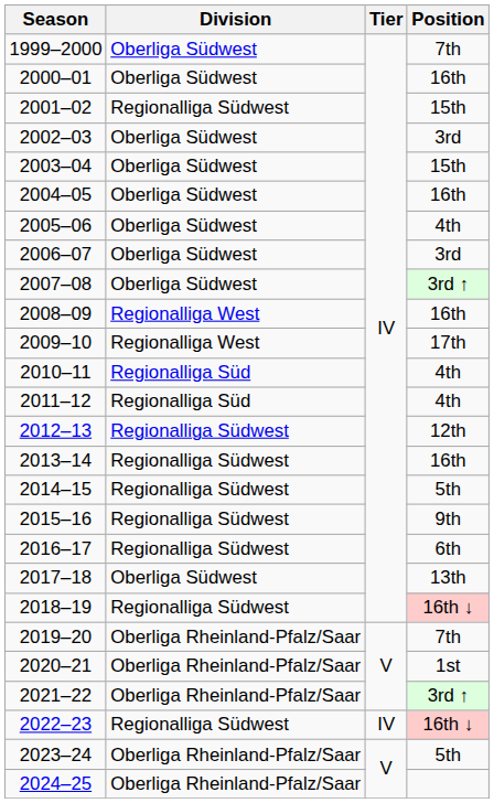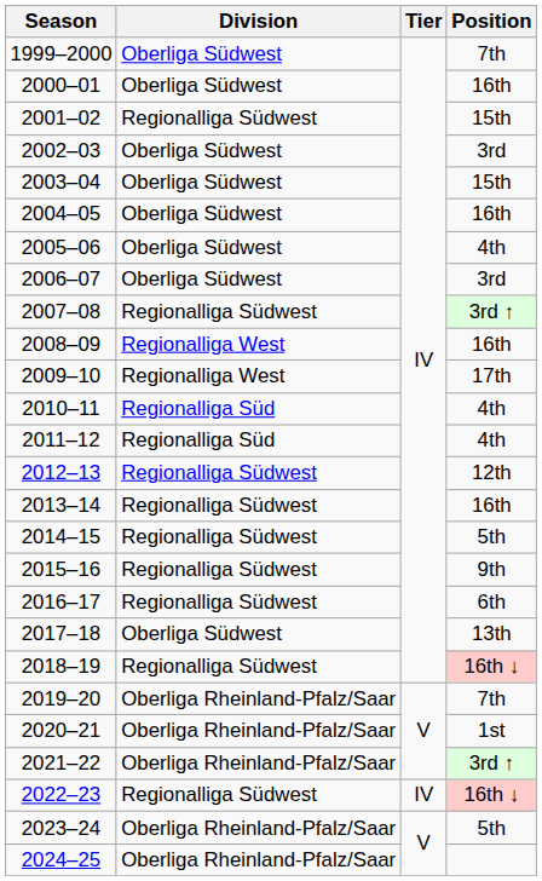2007–08 | Division: Oberliga Südwest -> Regionalliga Südwest
